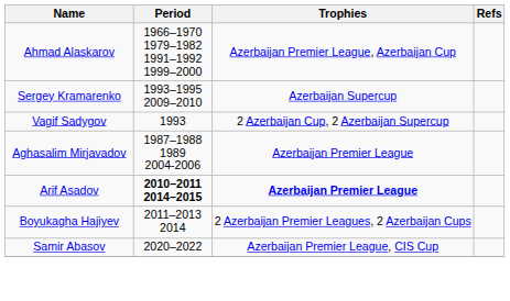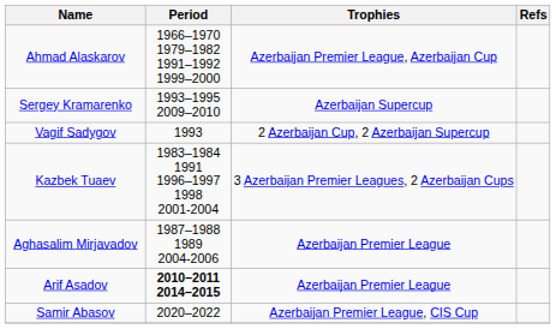+ row: Kazbek Tuaev | 1983–1984 1991 1996–1997 1998 2001-2004 | 3 Azerbaijan Premier Leagues, 2 Azerbaijan Cups
Arif Asadov | Trophies: bold -> normal
- row: Boyukagha Hajiyev | 2011–2013 2014 | 2 Azerbaijan Premier Leagues, 2 Azerbaijan Cups
